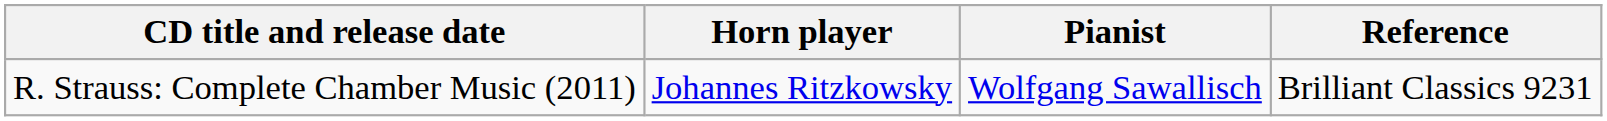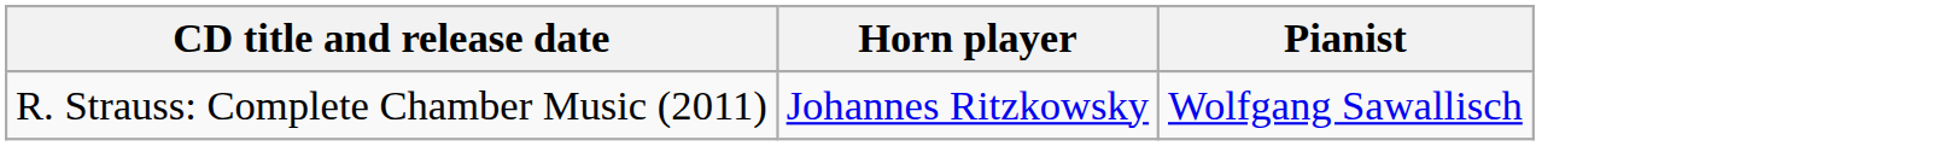- column: Reference | Brilliant Classics 9231
